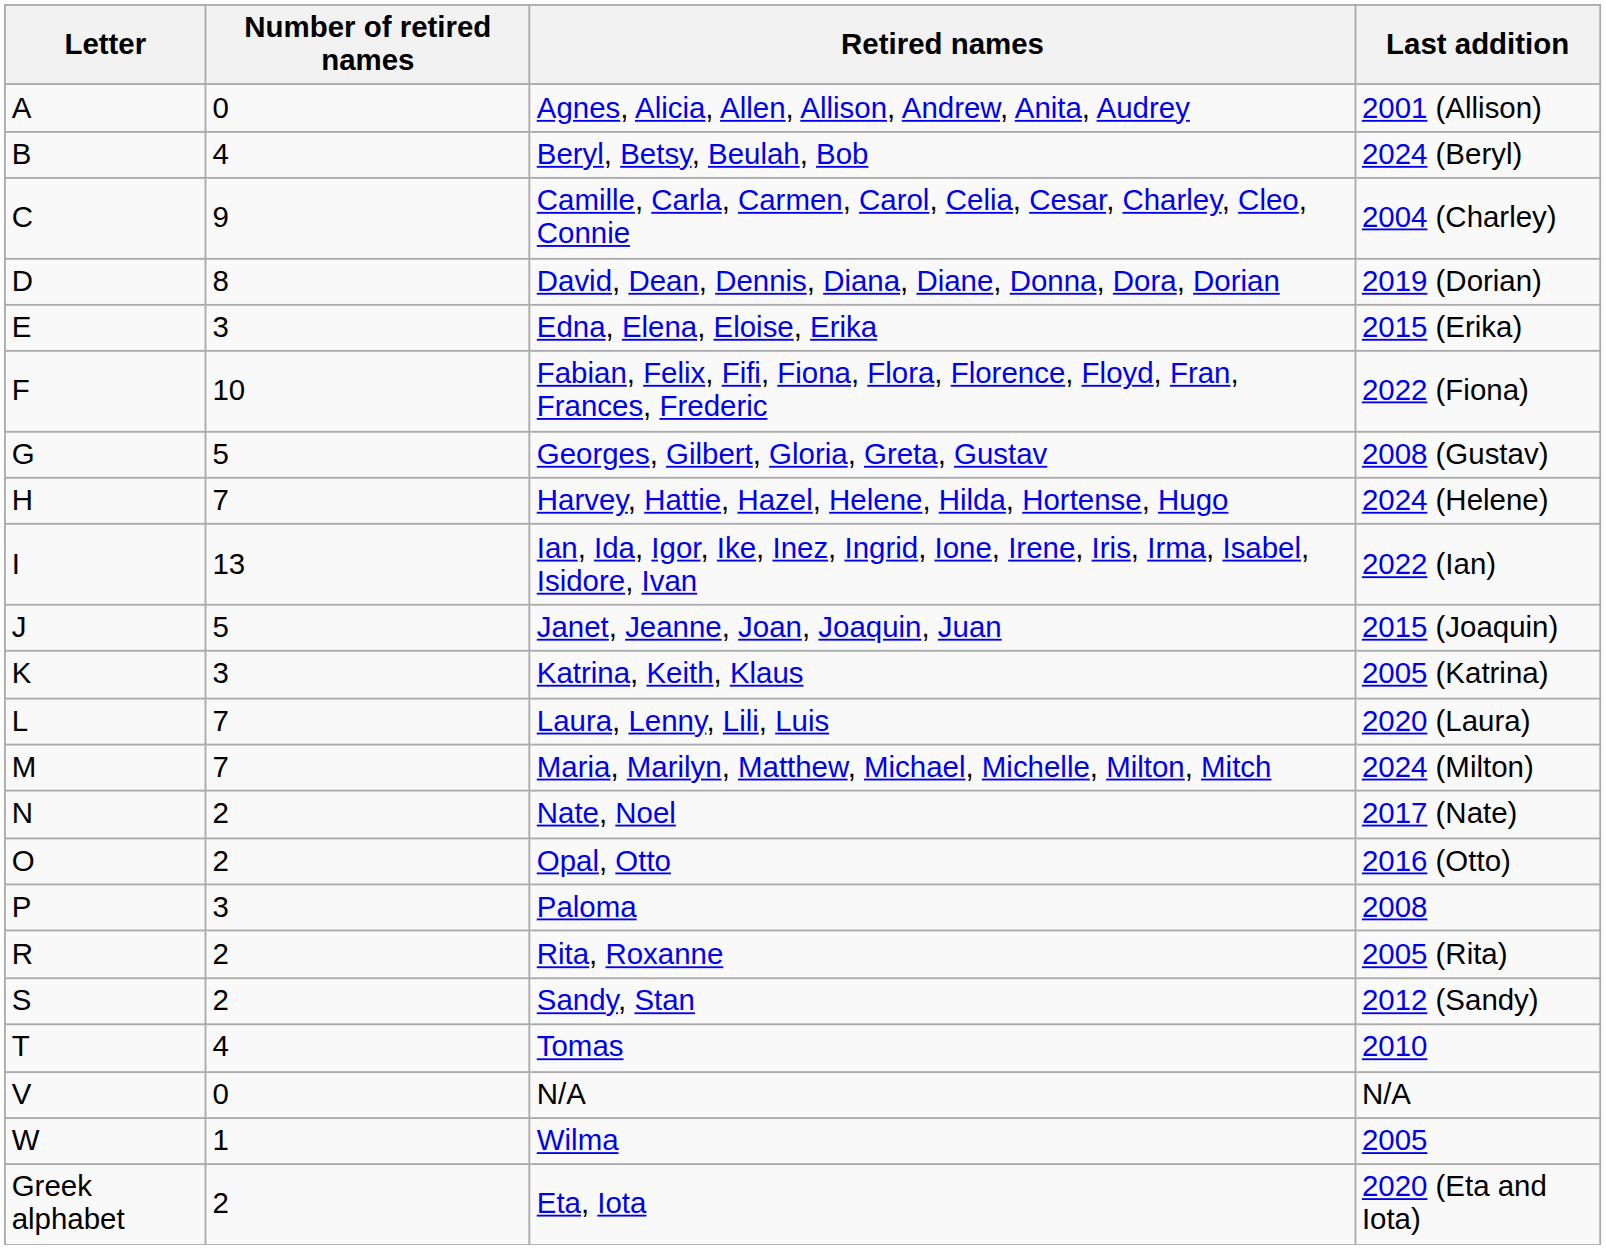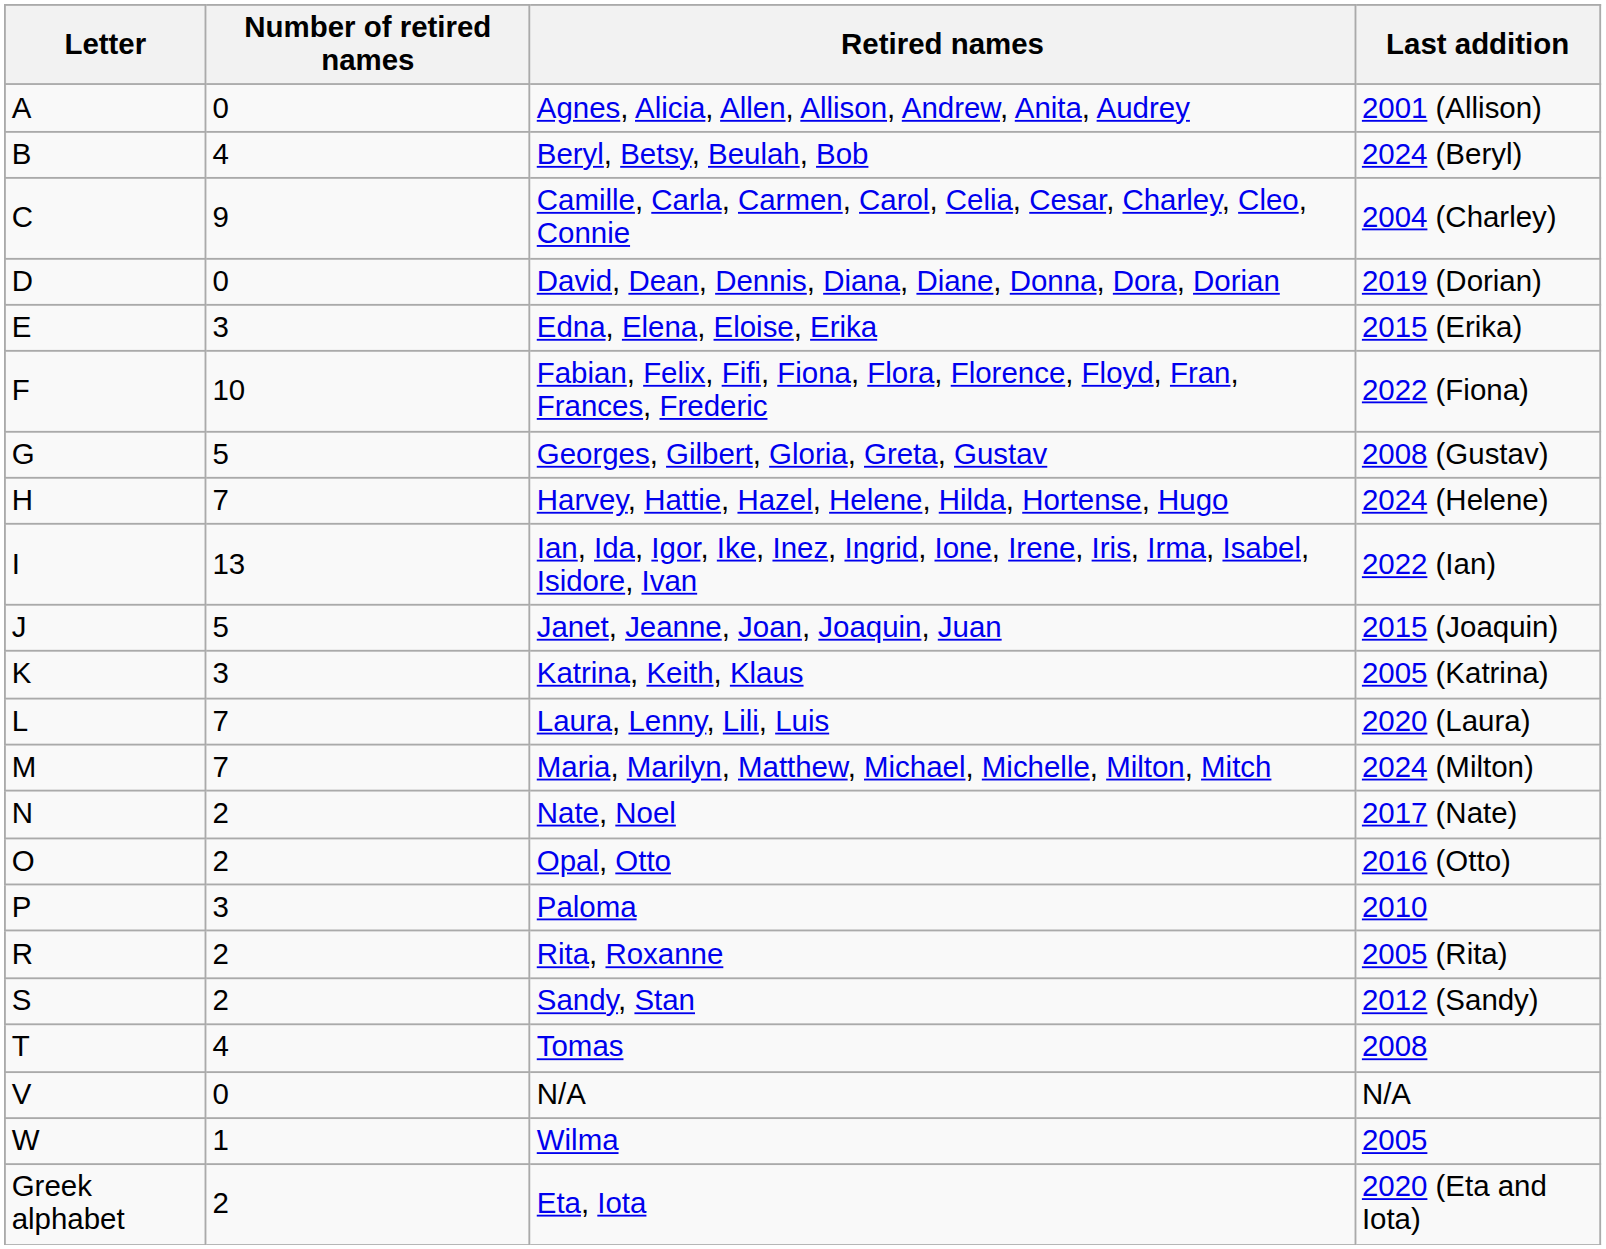David, Dean, Dennis, Diana, Diane, Donna, Dora, Dorian | Number of retired names: 8 -> 0
Paloma | Last addition: 2008 -> 2010
Tomas | Last addition: 2010 -> 2008
